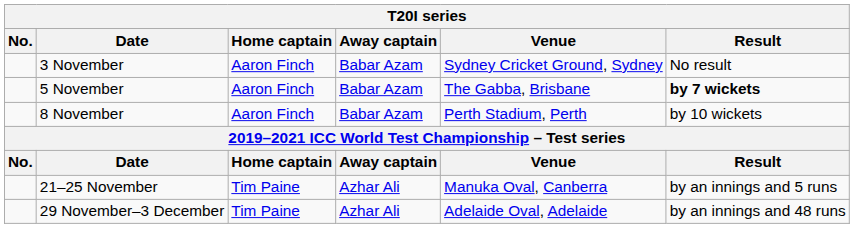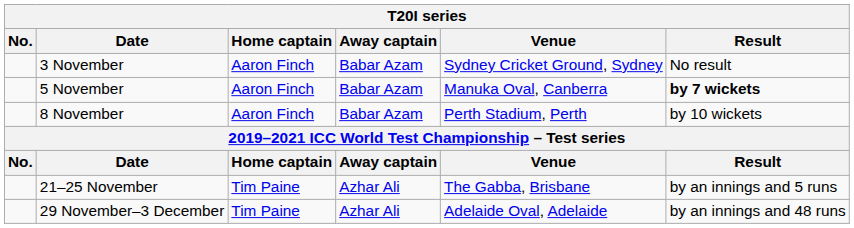5 November | Venue: The Gabba, Brisbane -> Manuka Oval, Canberra
21–25 November | Venue: Manuka Oval, Canberra -> The Gabba, Brisbane
